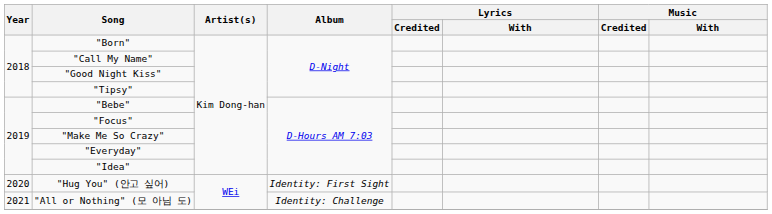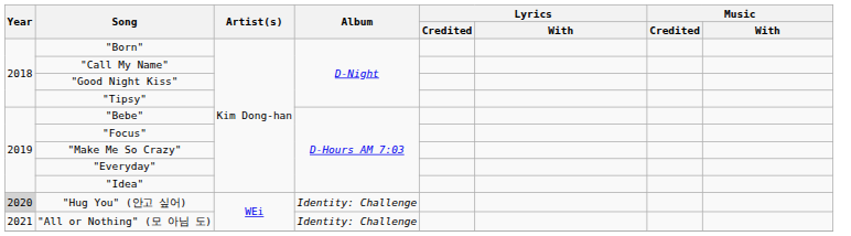"Hug You" (안고 싶어) | Year: no background -> lightgrey background
"Hug You" (안고 싶어) | Album: Identity: First Sight -> Identity: Challenge
